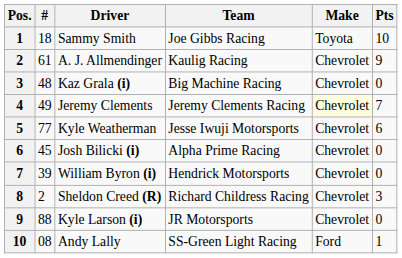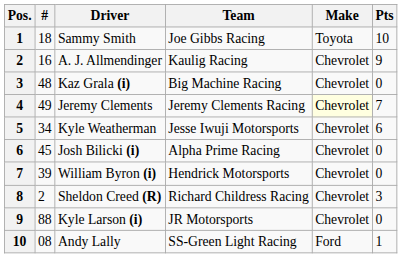A. J. Allmendinger | #: 61 -> 16
Kyle Weatherman | #: 77 -> 34
